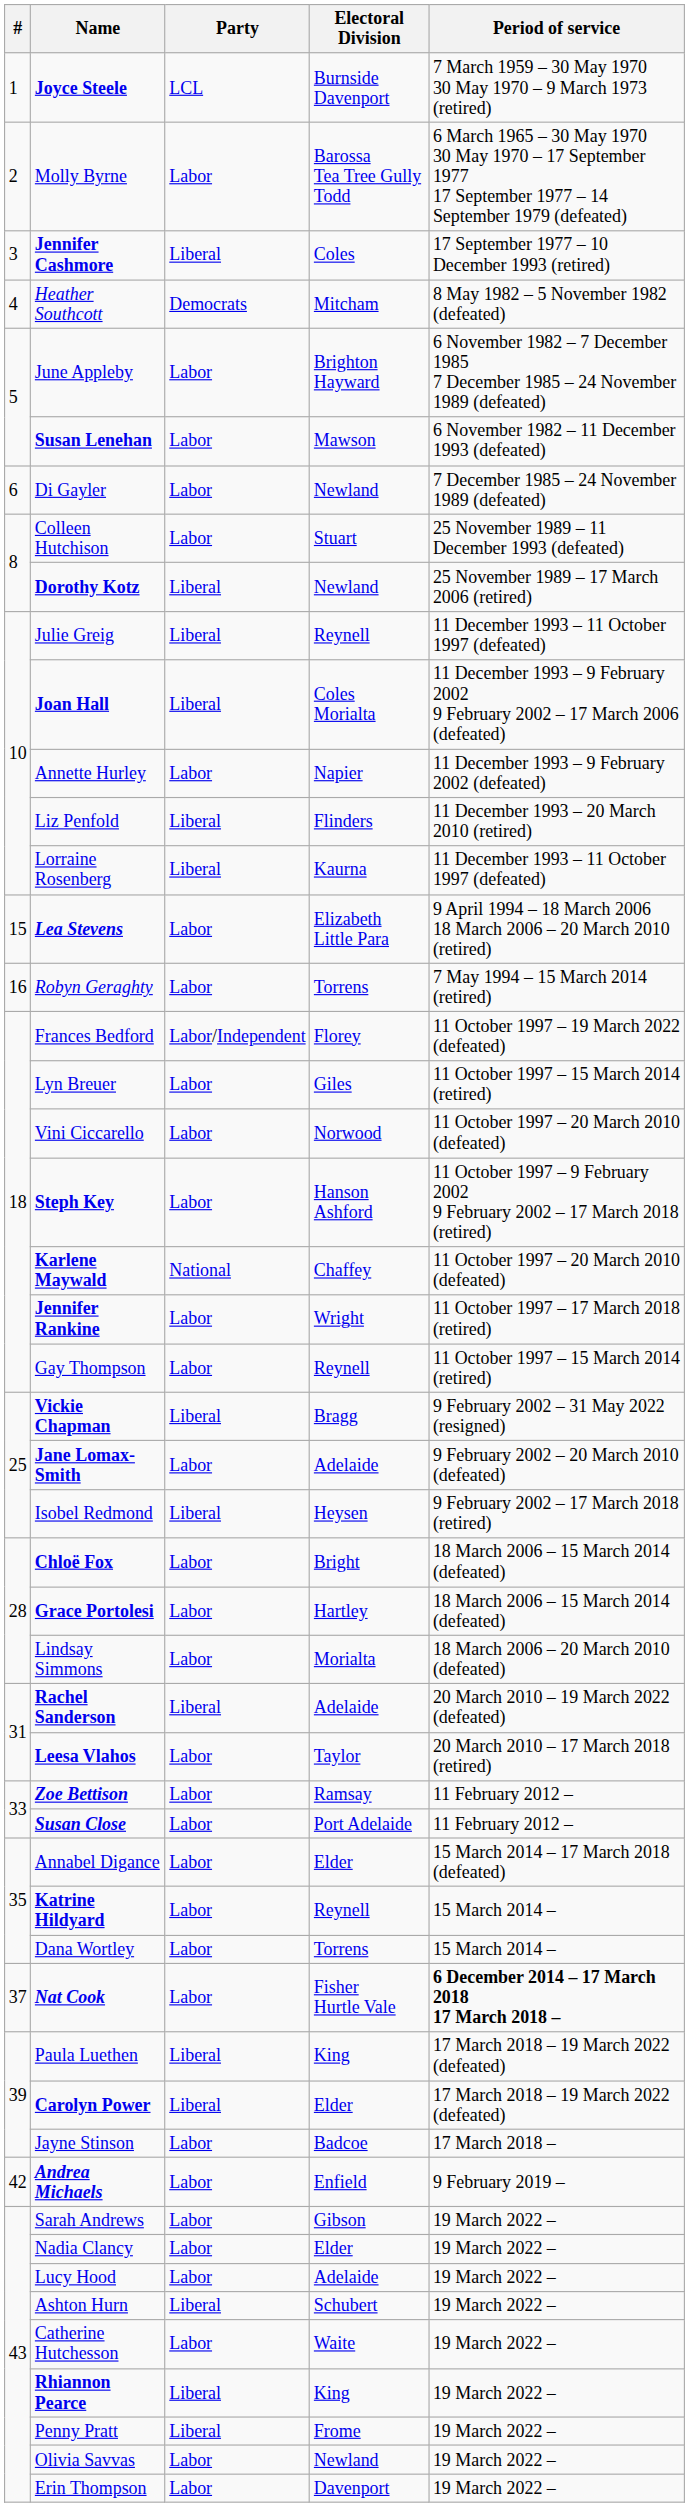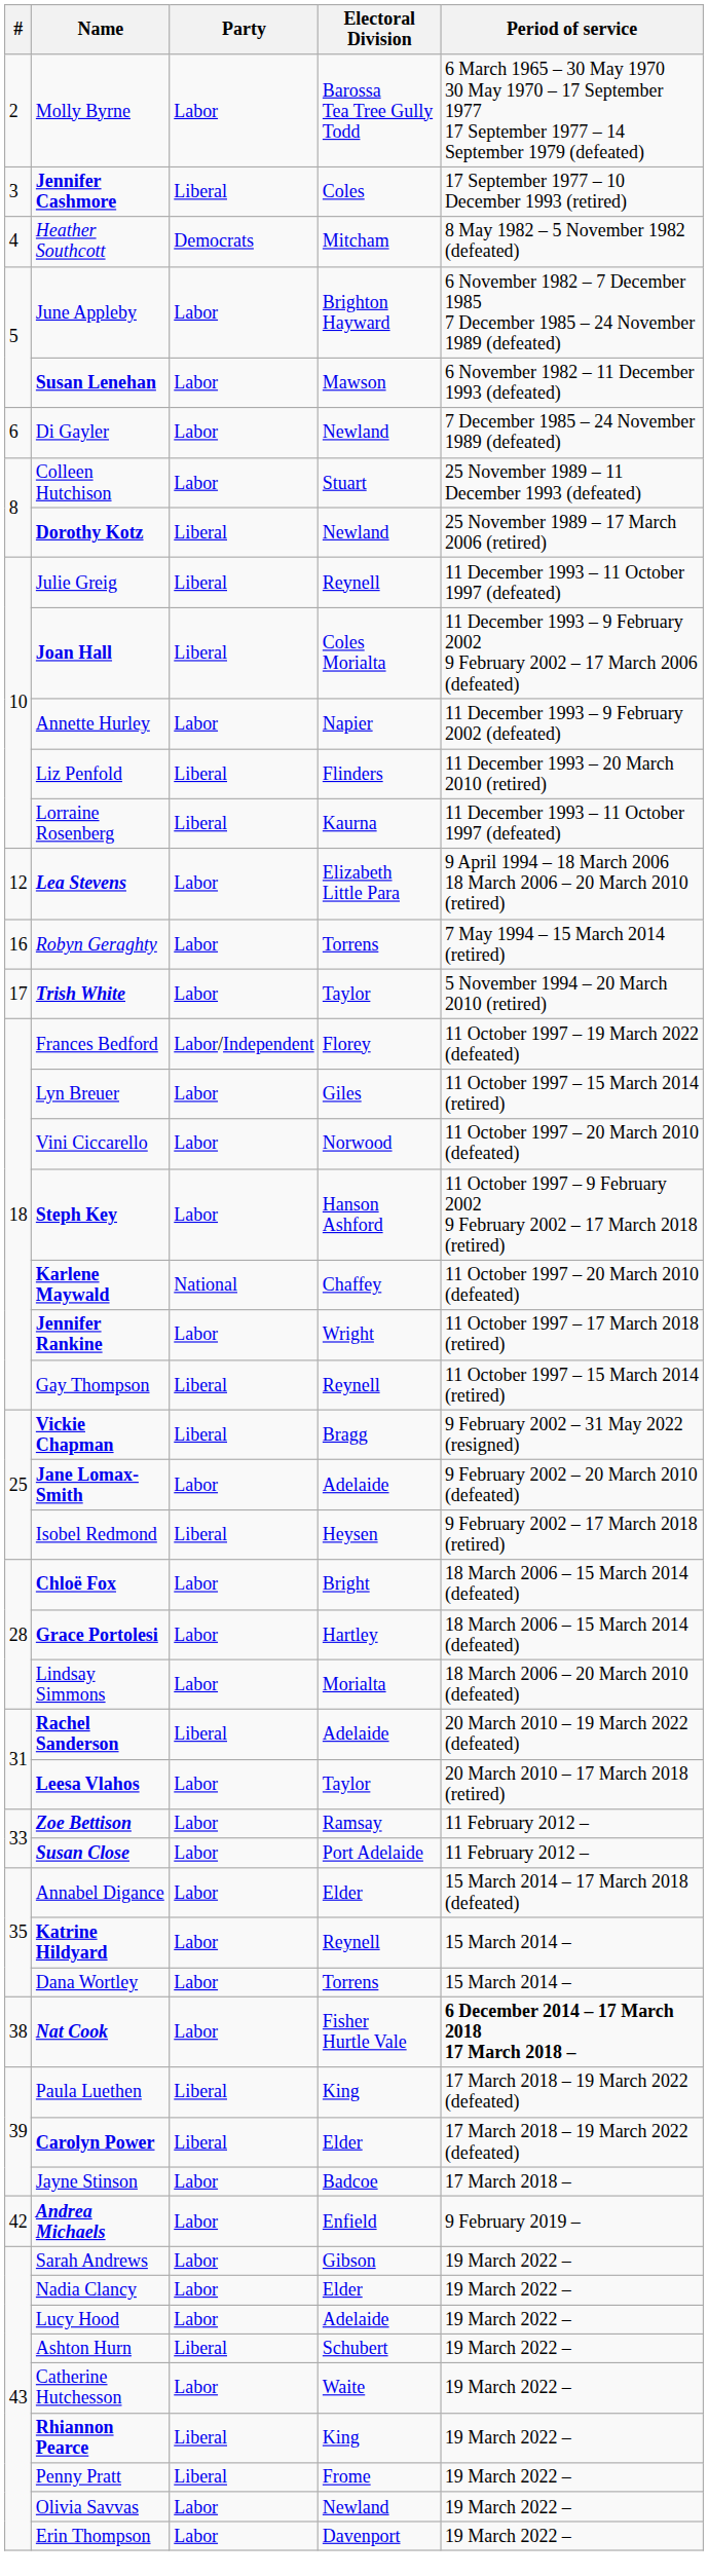- row: 1 | Joyce Steele | LCL | Burnside Davenport | 7 March 1959 – 30 May 1970 30 May 1970 – 9 March 1973 (retired)
Lea Stevens | #: 15 -> 12
+ row: 17 | Trish White | Labor | Taylor | 5 November 1994 – 20 March 2010 (retired)
Gay Thompson | Party: Labor -> Liberal
Nat Cook | #: 37 -> 38
